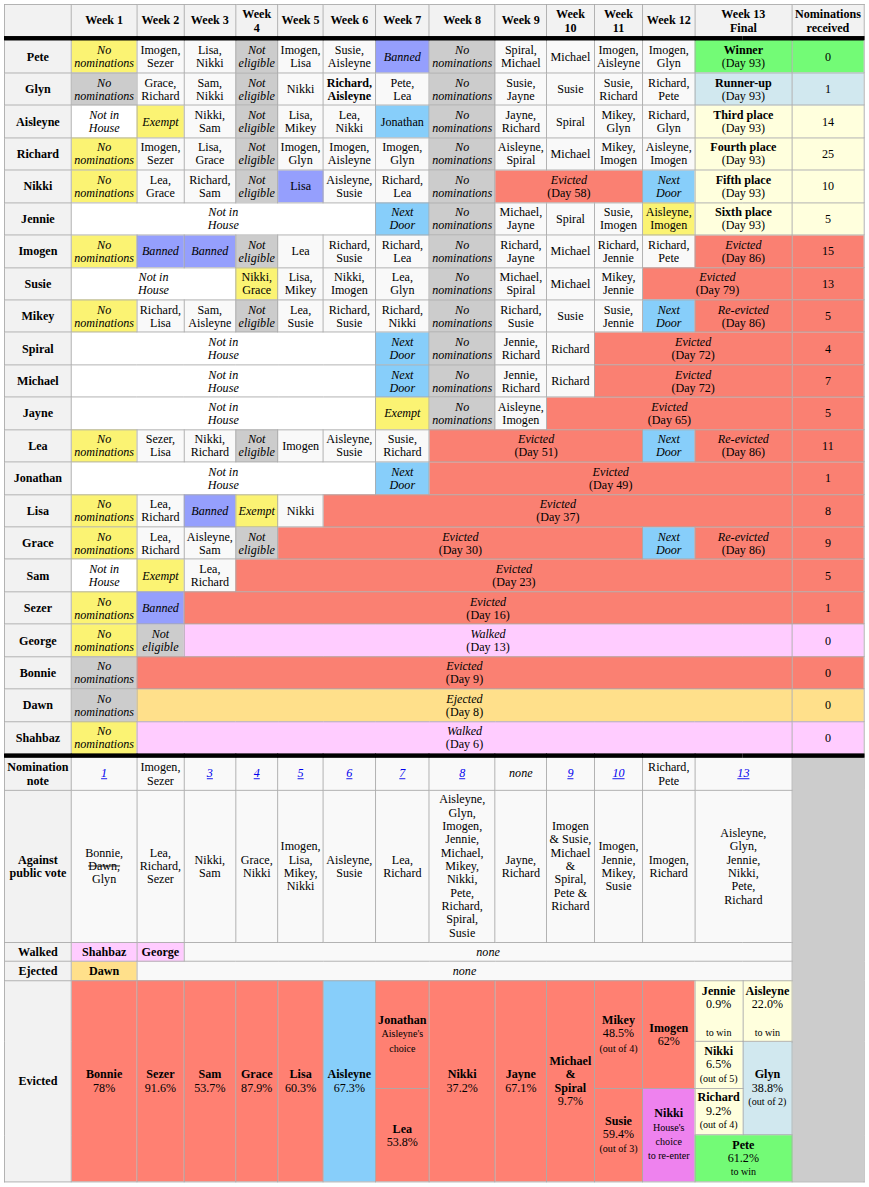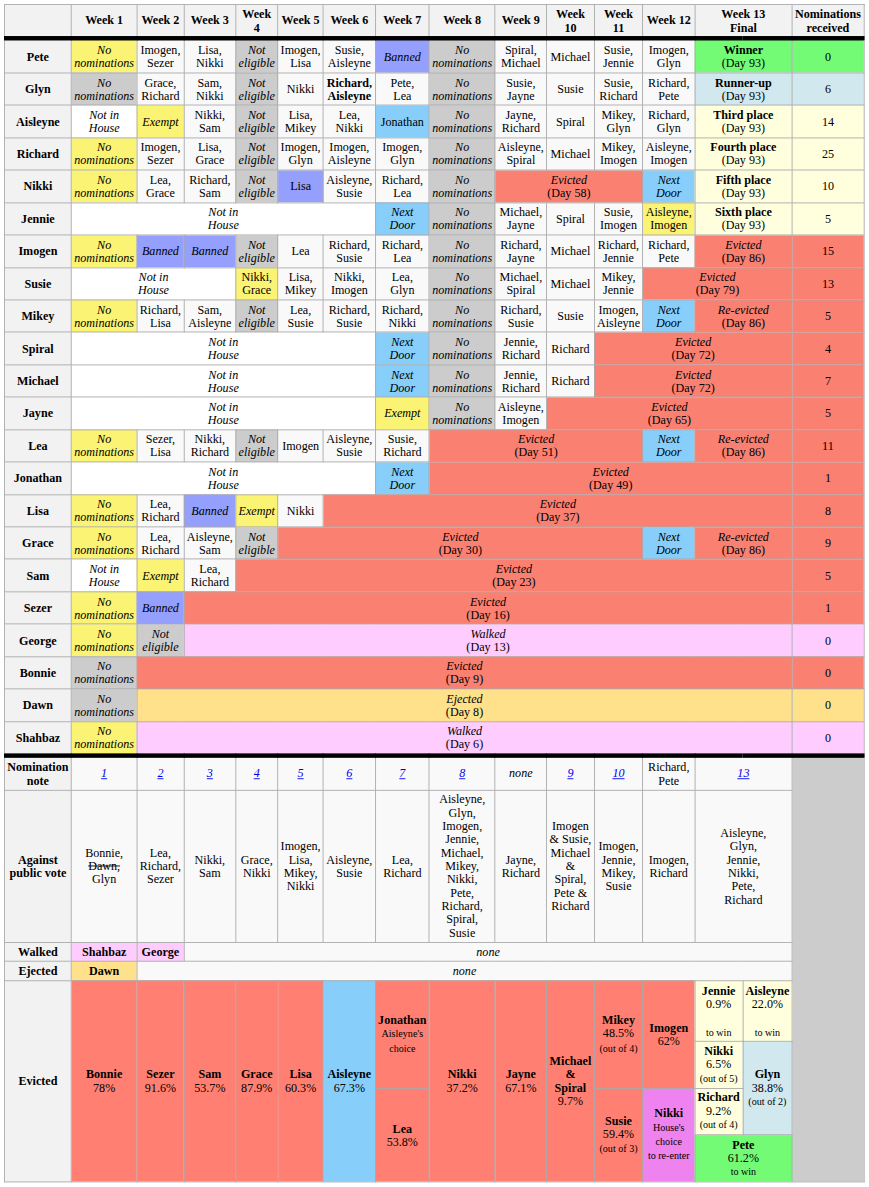Pete | Week 11: Imogen, Aisleyne -> Susie, Jennie
Glyn | Nominations received: 1 -> 6
Mikey | Week 11: Susie, Jennie -> Imogen, Aisleyne
Nomination note | Week 2: Imogen, Sezer -> 2
